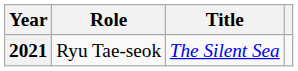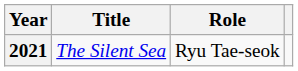columns swapped: Title <-> Role
